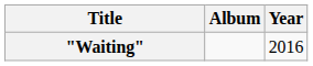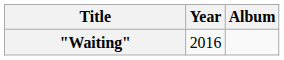columns swapped: Year <-> Album
